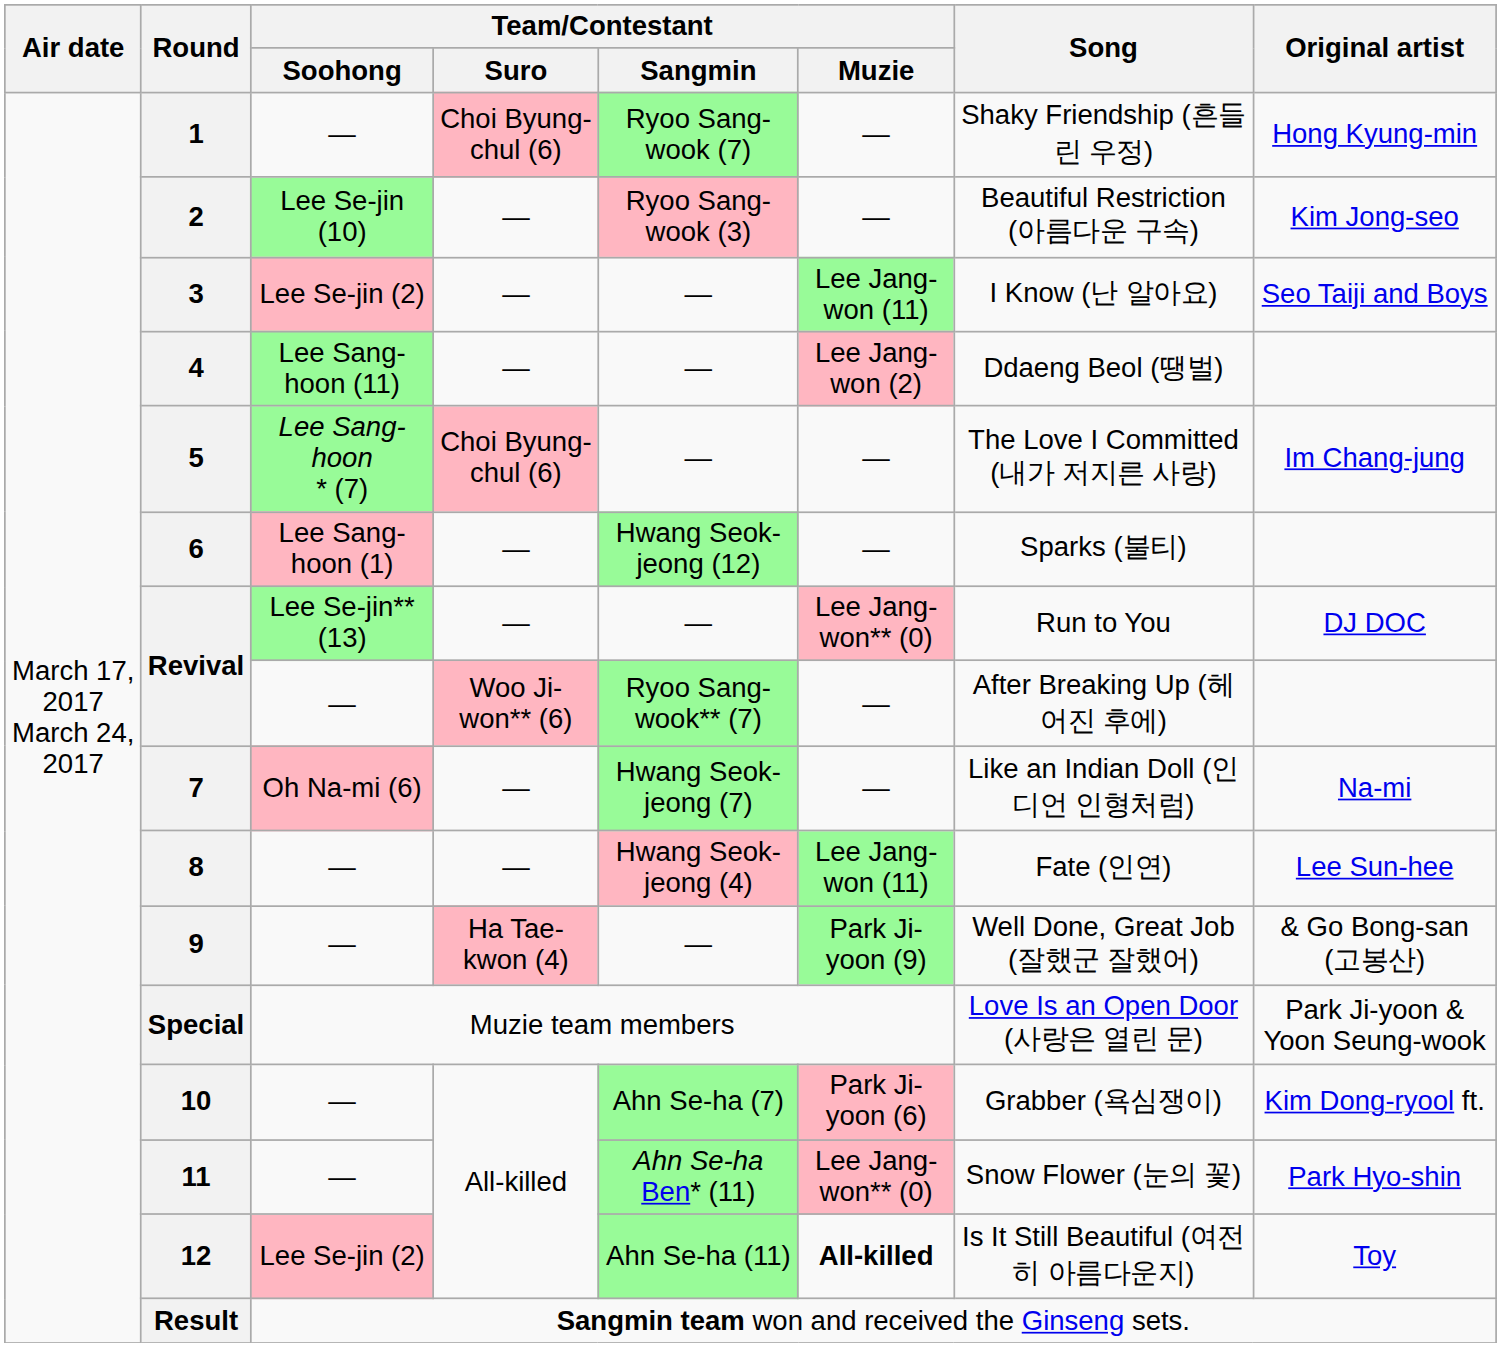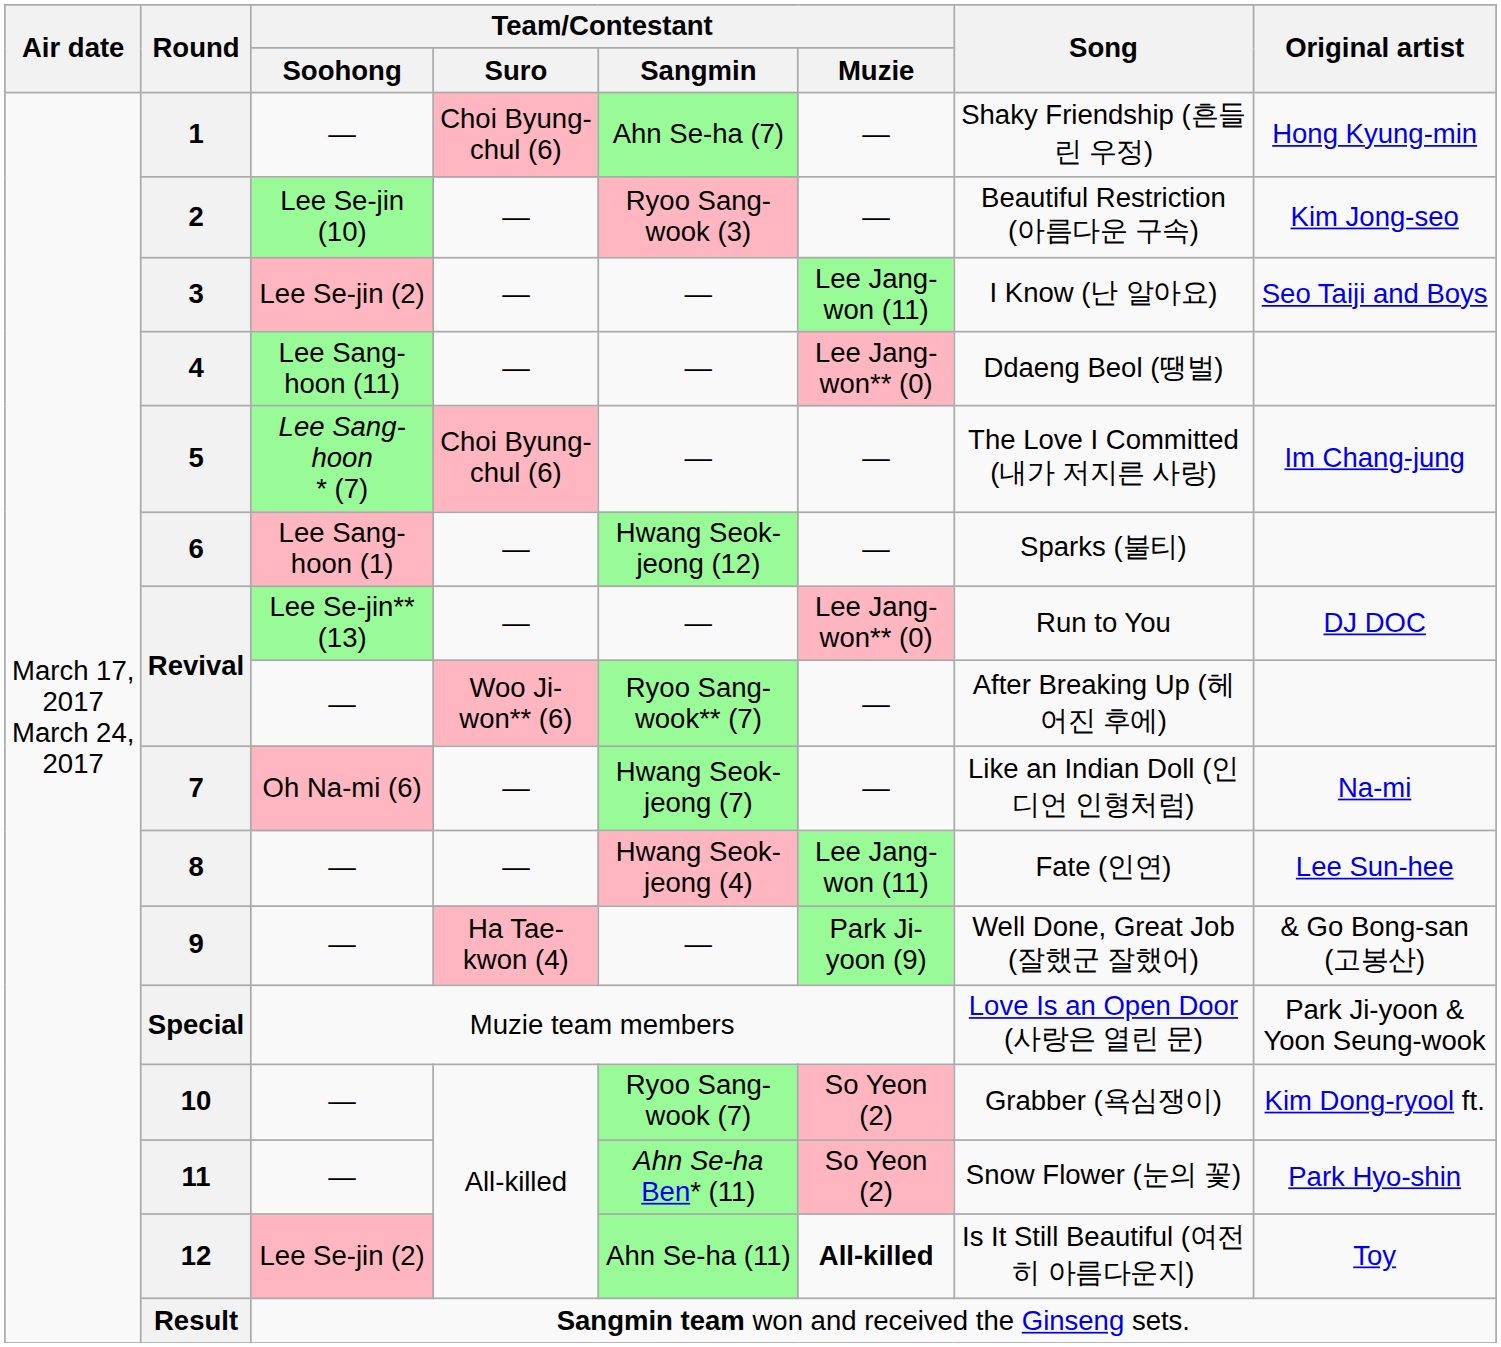1 | Team/Contestant / Sangmin: Ryoo Sang-wook (7) -> Ahn Se-ha (7)
4 | Team/Contestant / Muzie: Lee Jang-won (2) -> Lee Jang-won** (0)
10 | Team/Contestant / Sangmin: Ahn Se-ha (7) -> Ryoo Sang-wook (7)
10 | Team/Contestant / Muzie: Park Ji-yoon (6) -> So Yeon (2)
11 | Team/Contestant / Muzie: Lee Jang-won** (0) -> So Yeon (2)
